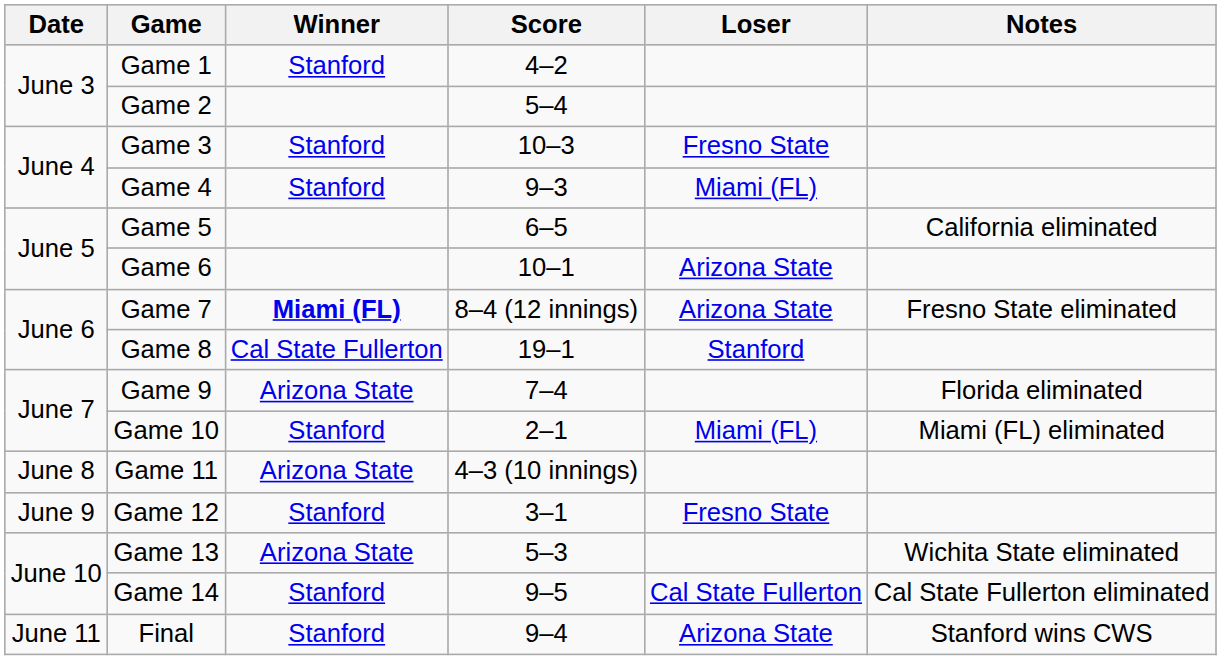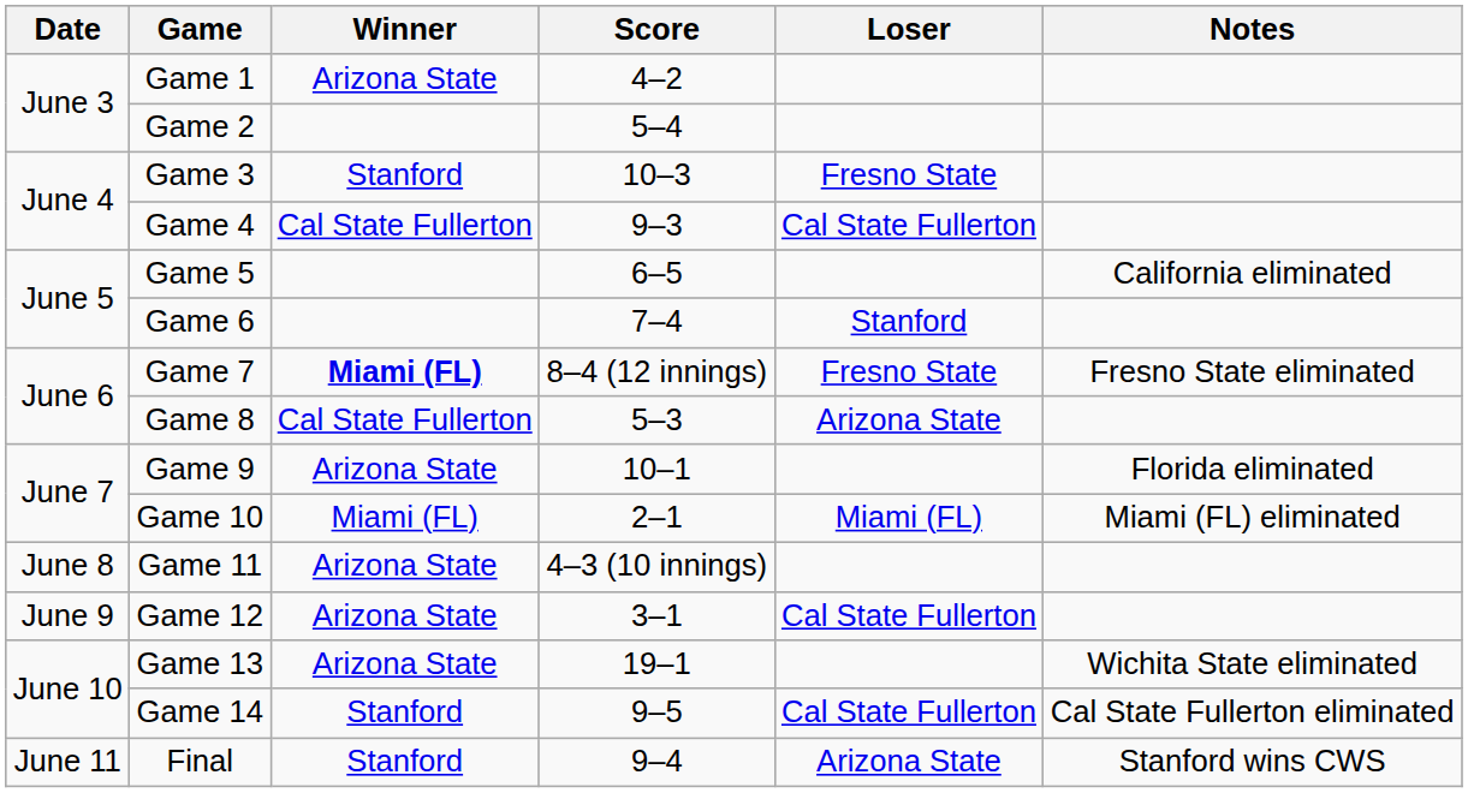Game 1 | Winner: Stanford -> Arizona State
Game 4 | Winner: Stanford -> Cal State Fullerton
Game 4 | Loser: Miami (FL) -> Cal State Fullerton
Game 6 | Score: 10–1 -> 7–4
Game 6 | Loser: Arizona State -> Stanford
Game 7 | Loser: Arizona State -> Fresno State
Game 8 | Score: 19–1 -> 5–3
Game 8 | Loser: Stanford -> Arizona State
Game 9 | Score: 7–4 -> 10–1
Game 10 | Winner: Stanford -> Miami (FL)
Game 12 | Winner: Stanford -> Arizona State
Game 12 | Loser: Fresno State -> Cal State Fullerton
Game 13 | Score: 5–3 -> 19–1
